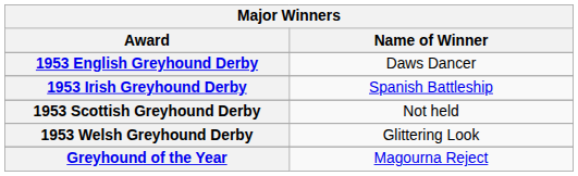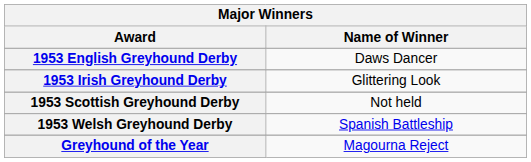1953 Irish Greyhound Derby | Name of Winner: Spanish Battleship -> Glittering Look
1953 Welsh Greyhound Derby | Name of Winner: Glittering Look -> Spanish Battleship
